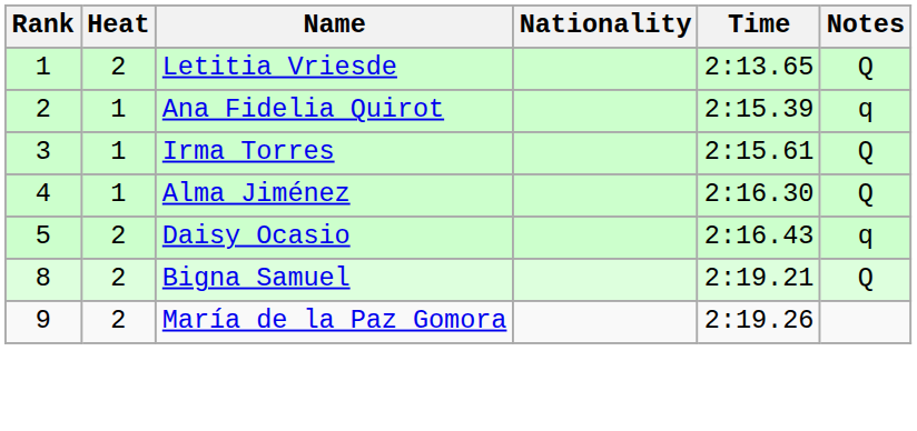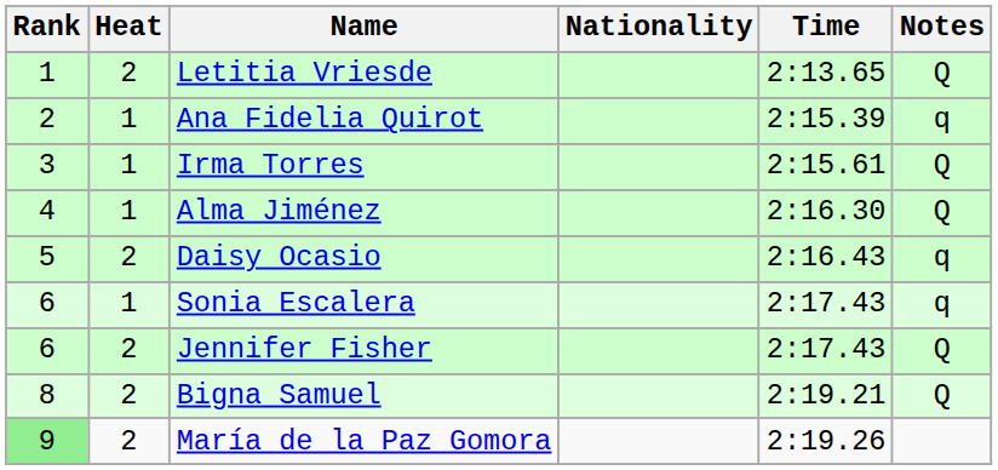+ row: 6 | 1 | Sonia Escalera | 2:17.43 | q
+ row: 6 | 2 | Jennifer Fisher | 2:17.43 | Q
María de la Paz Gomora | Rank: no background -> lightgreen background
